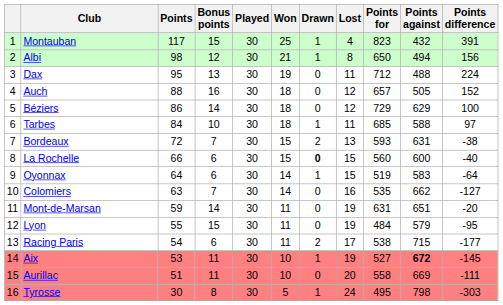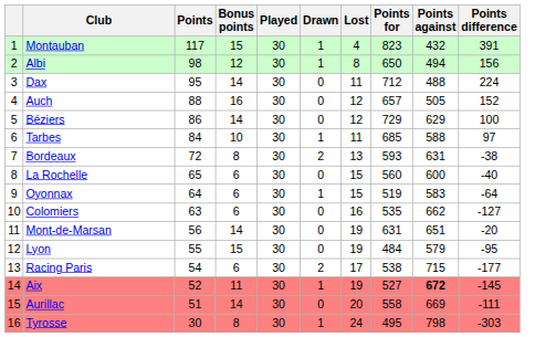- column: Won | 25 | 21 | 19 | 18 | 18 | 18 | 15 | 15 | 14 | 14 | 11 | 11 | 11 | 10 | 10 | 5
Dax | Bonus points: 13 -> 14
Bordeaux | Bonus points: 7 -> 8
La Rochelle | Points: 66 -> 65
La Rochelle | Drawn: bold -> normal
Colomiers | Bonus points: 7 -> 6
Mont-de-Marsan | Points: 59 -> 56
Aix | Points: 53 -> 52
Aurillac | Bonus points: 11 -> 14
